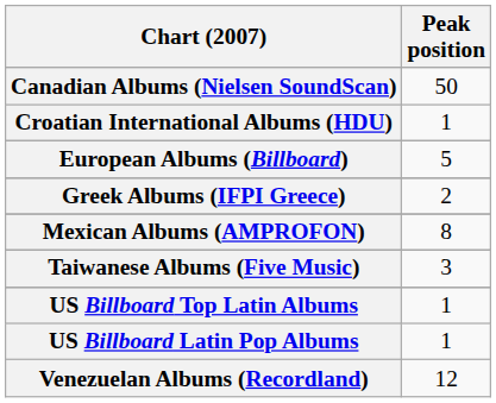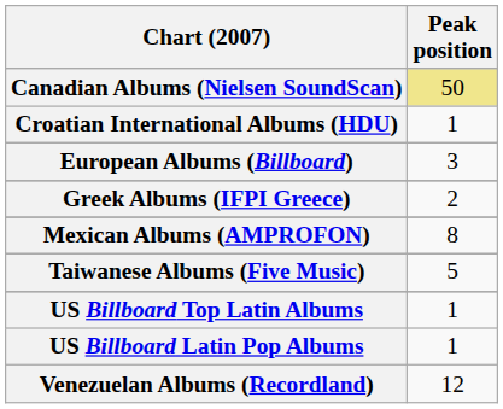Canadian Albums (Nielsen SoundScan) | Peak position: no background -> khaki background
European Albums (Billboard) | Peak position: 5 -> 3
Taiwanese Albums (Five Music) | Peak position: 3 -> 5
